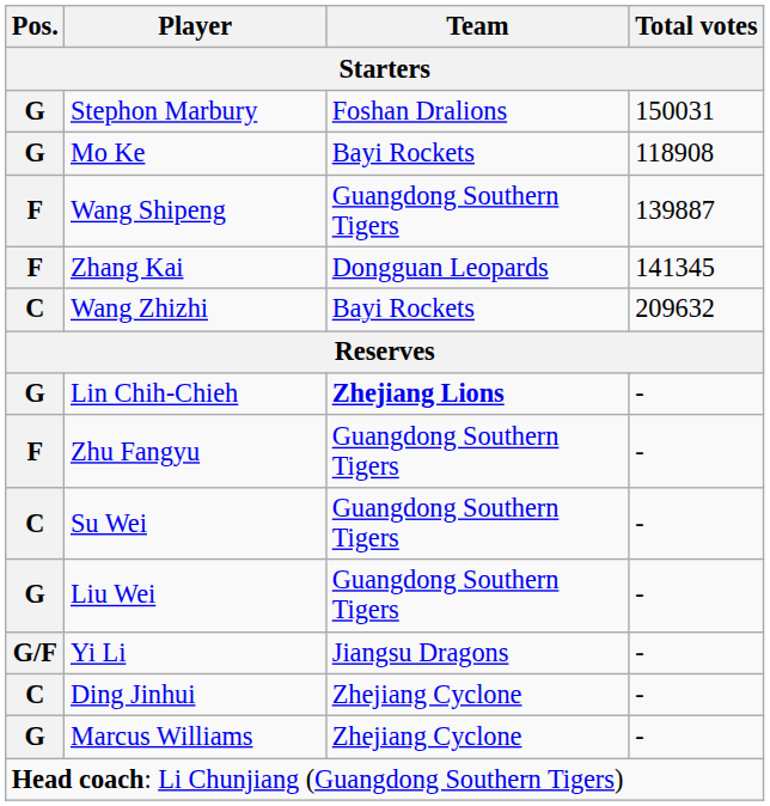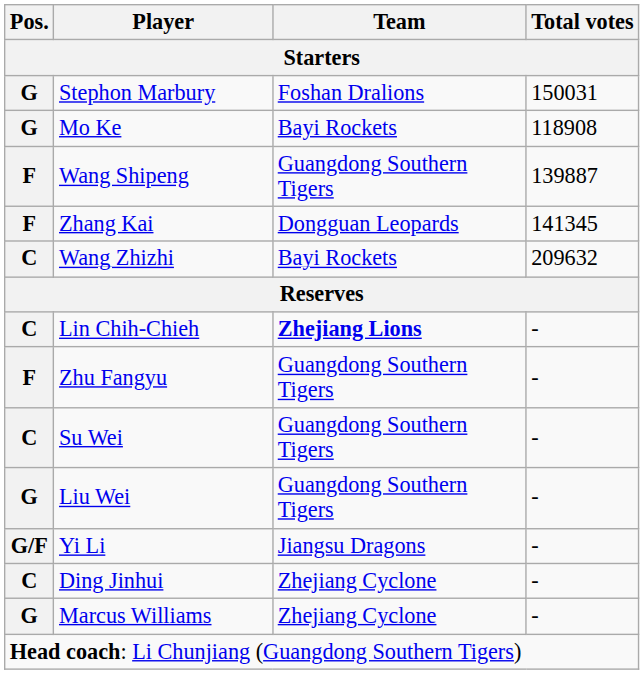Lin Chih-Chieh | Pos.: G -> C
